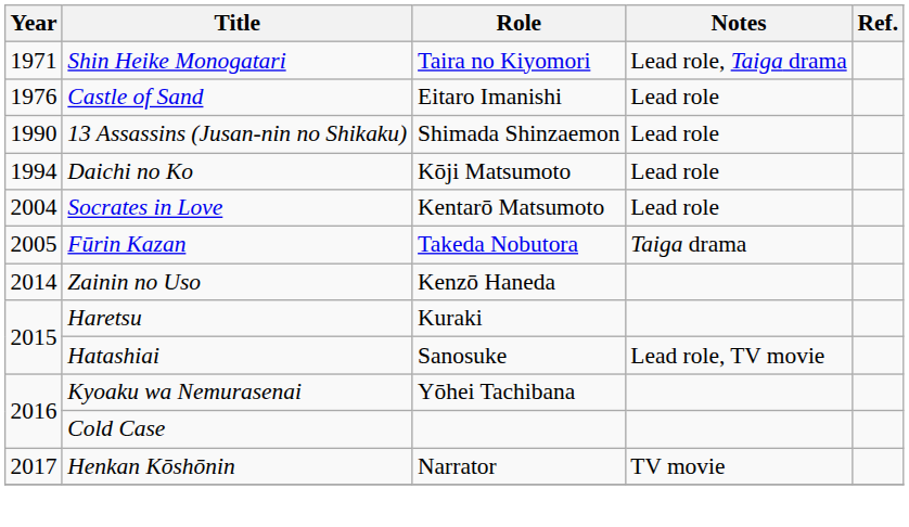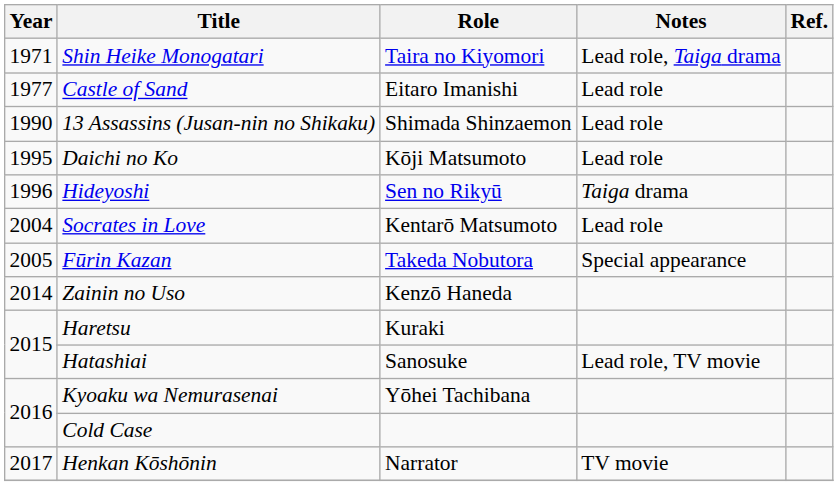Castle of Sand | Year: 1976 -> 1977
Daichi no Ko | Year: 1994 -> 1995
+ row: 1996 | Hideyoshi | Sen no Rikyū | Taiga drama
Fūrin Kazan | Notes: Taiga drama -> Special appearance
